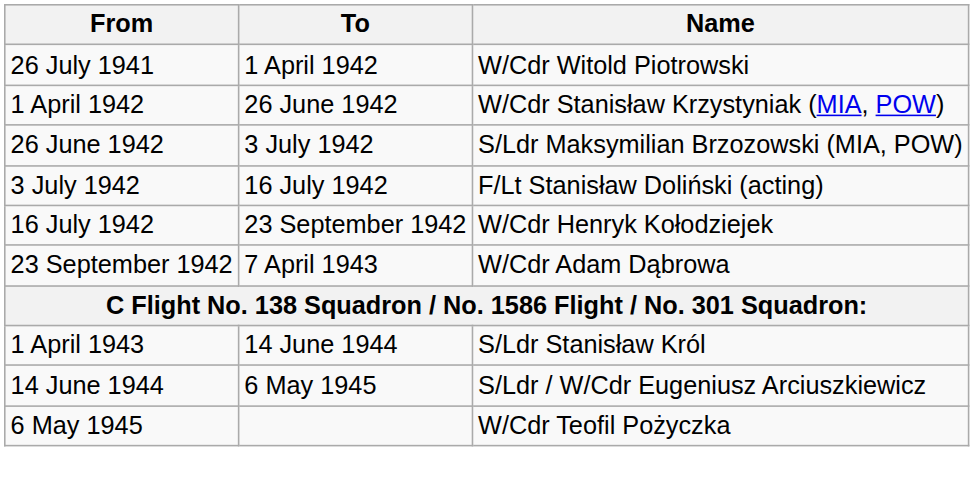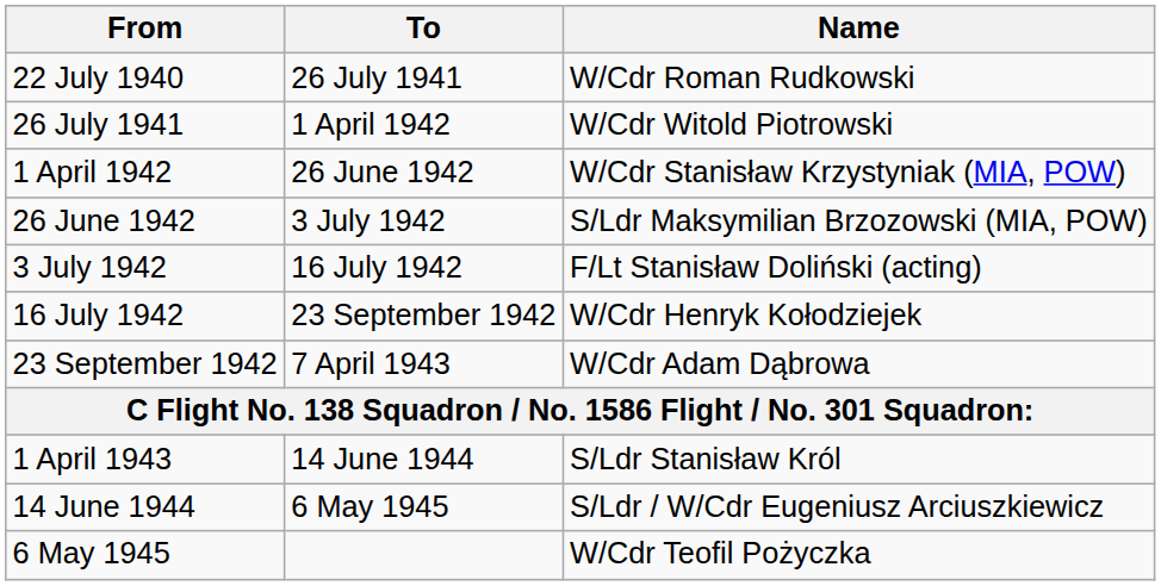+ row: 22 July 1940 | 26 July 1941 | W/Cdr Roman Rudkowski
